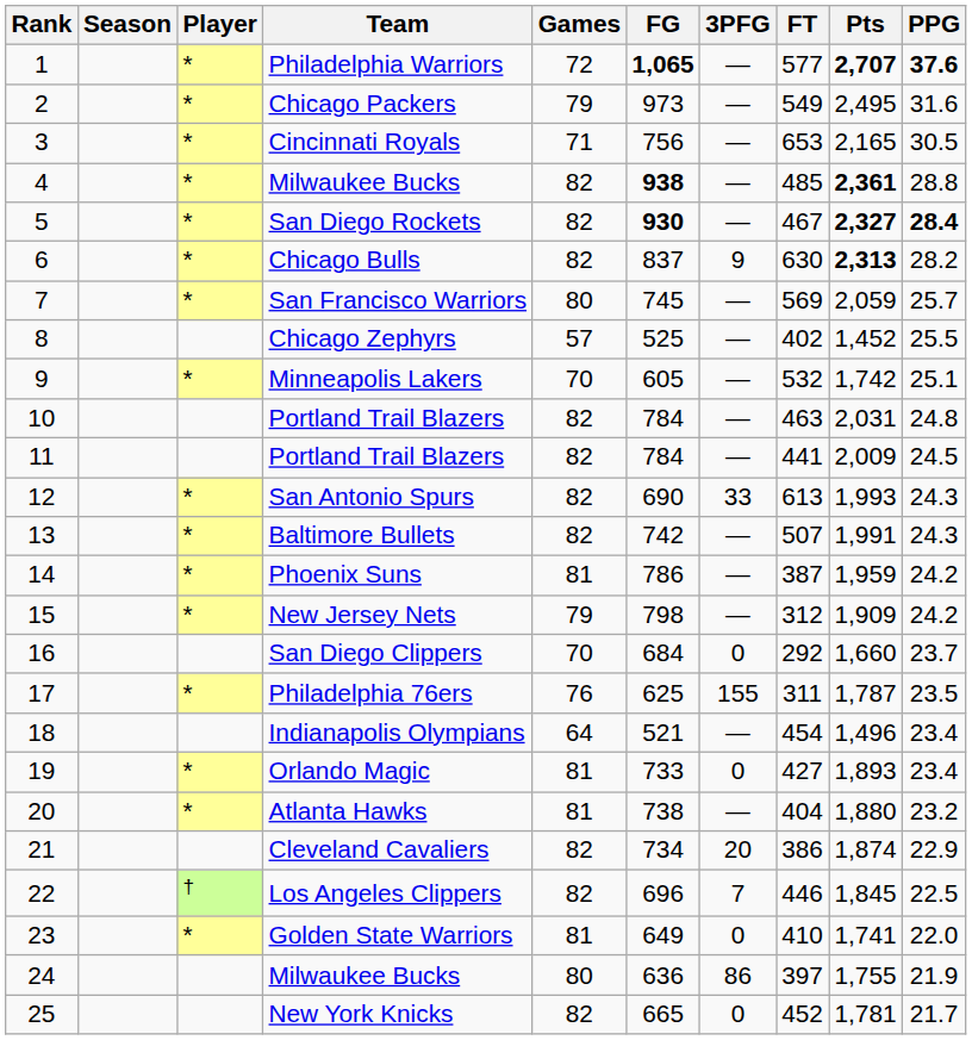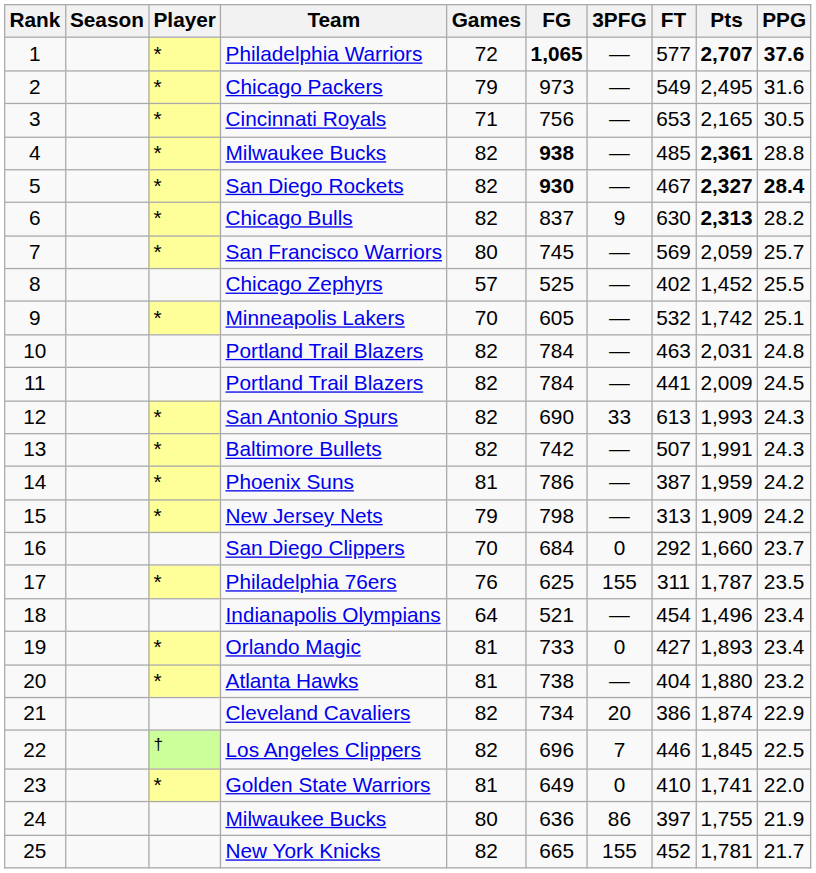New Jersey Nets | FT: 312 -> 313
New York Knicks | 3PFG: 0 -> 155
